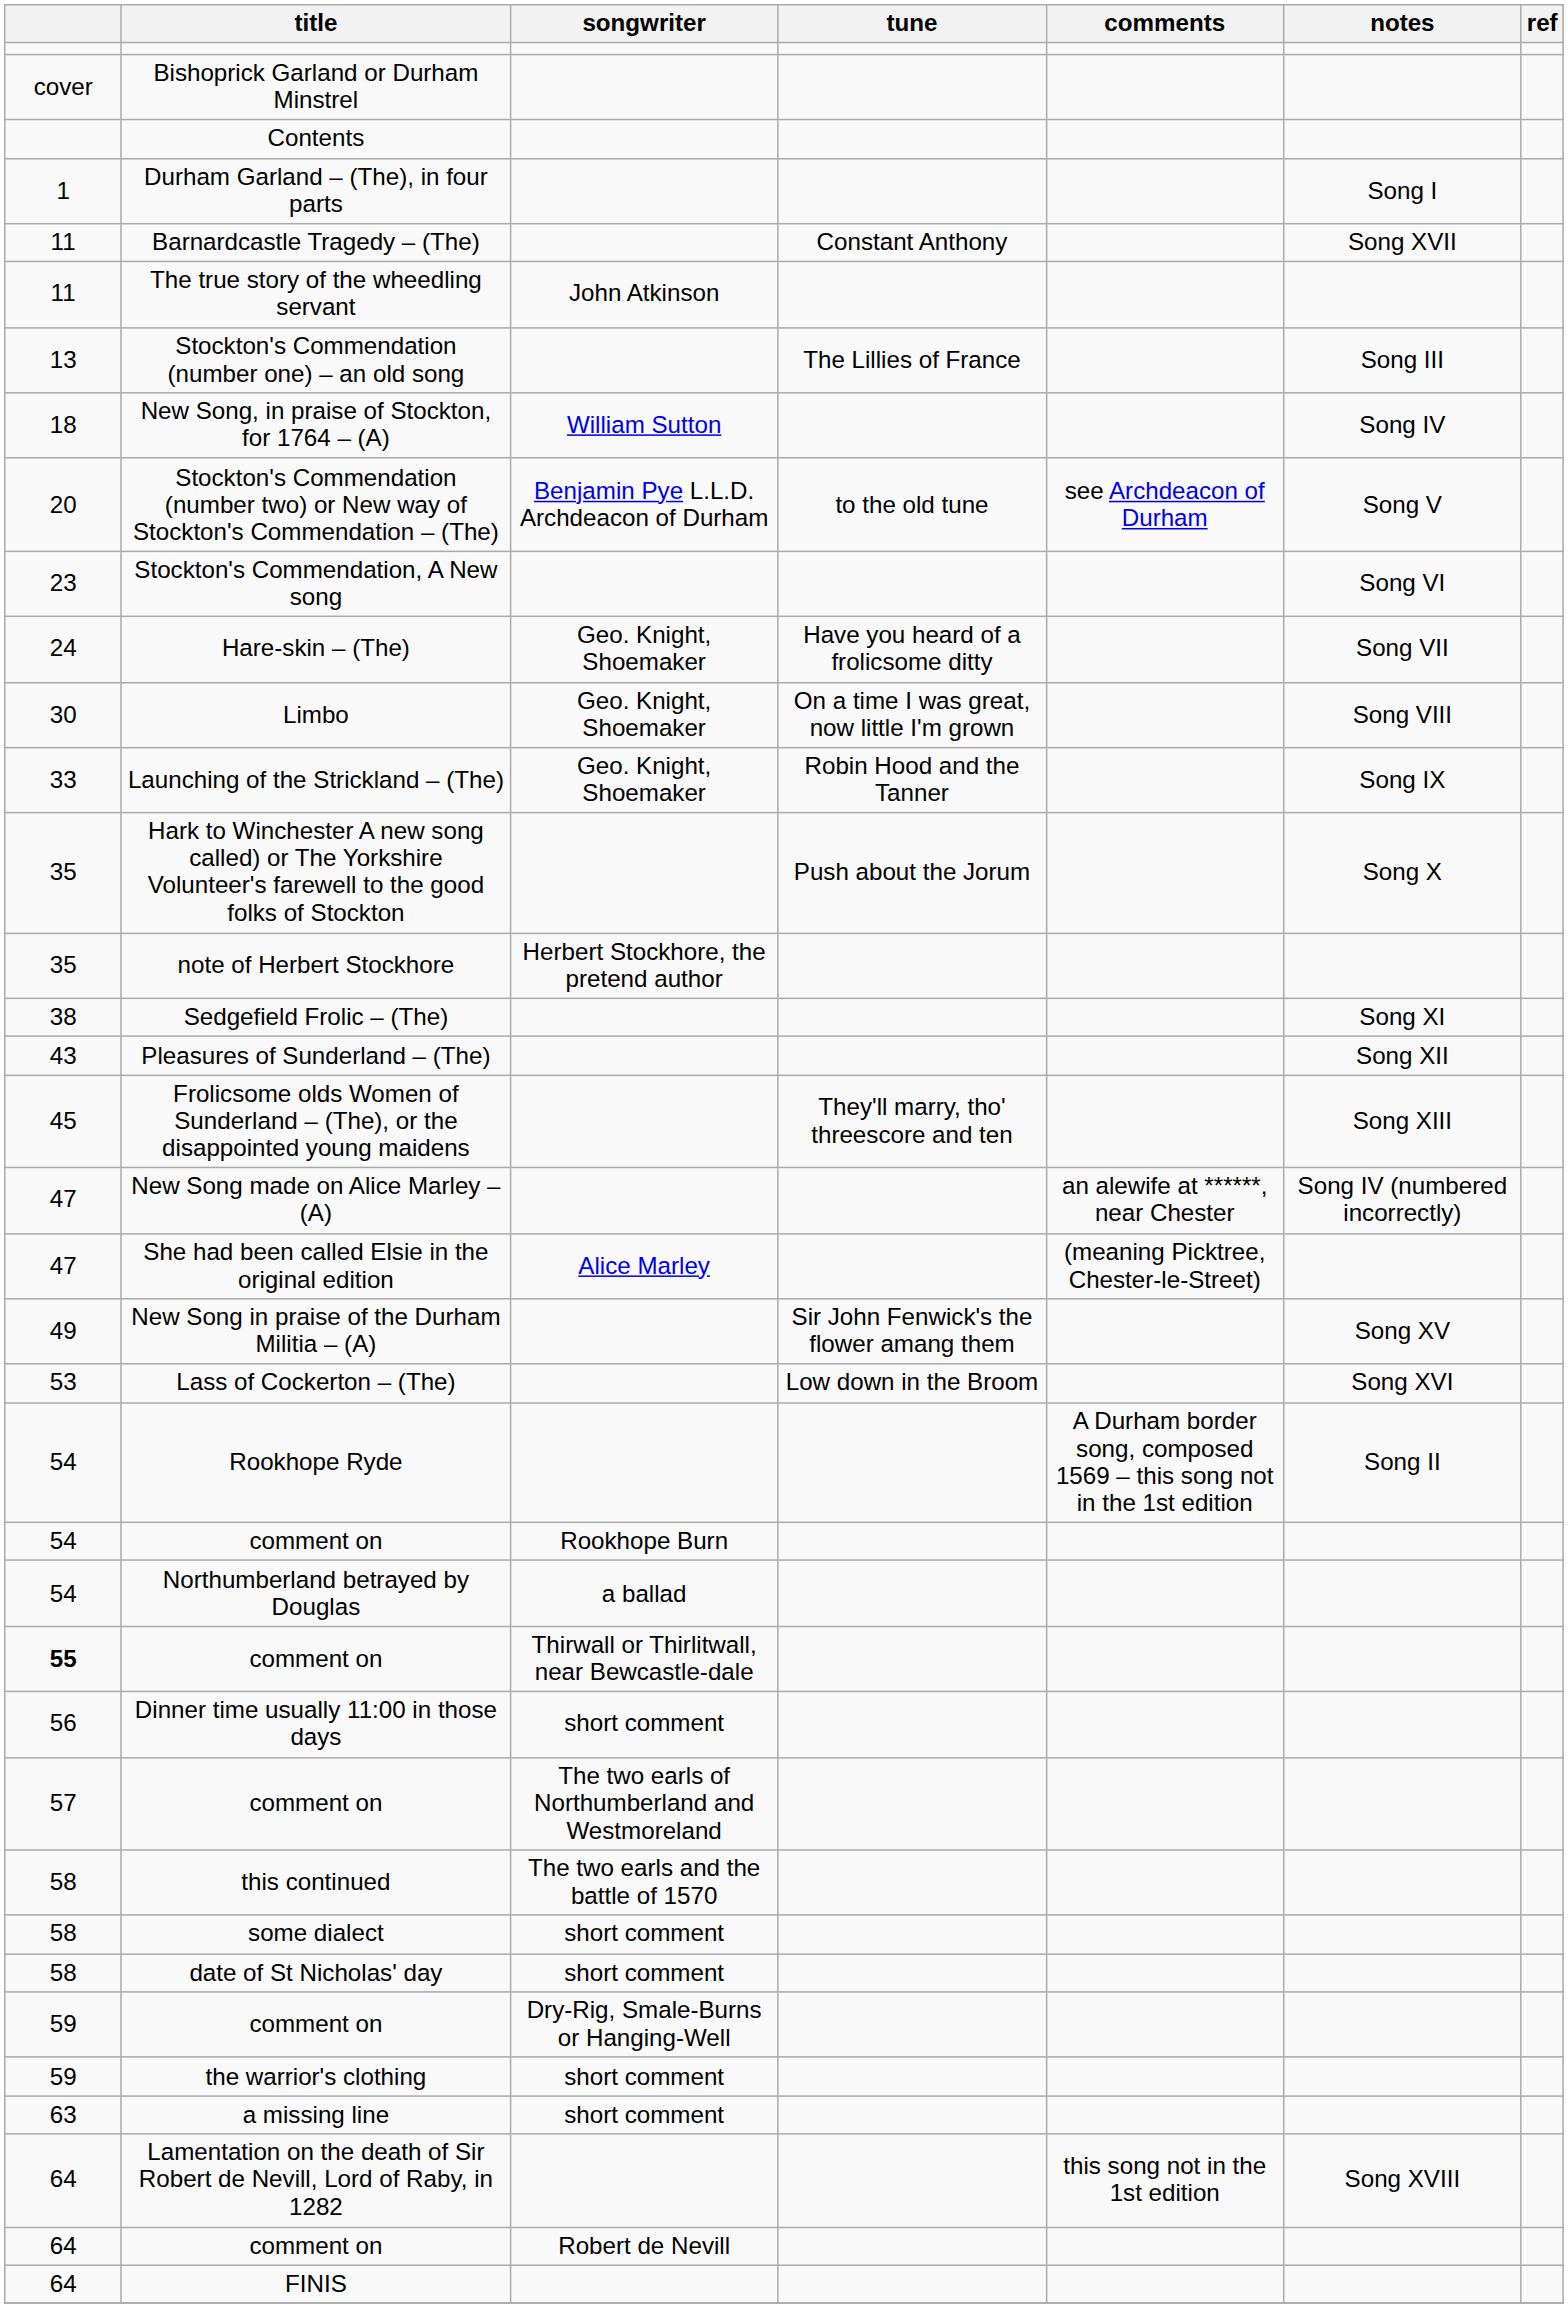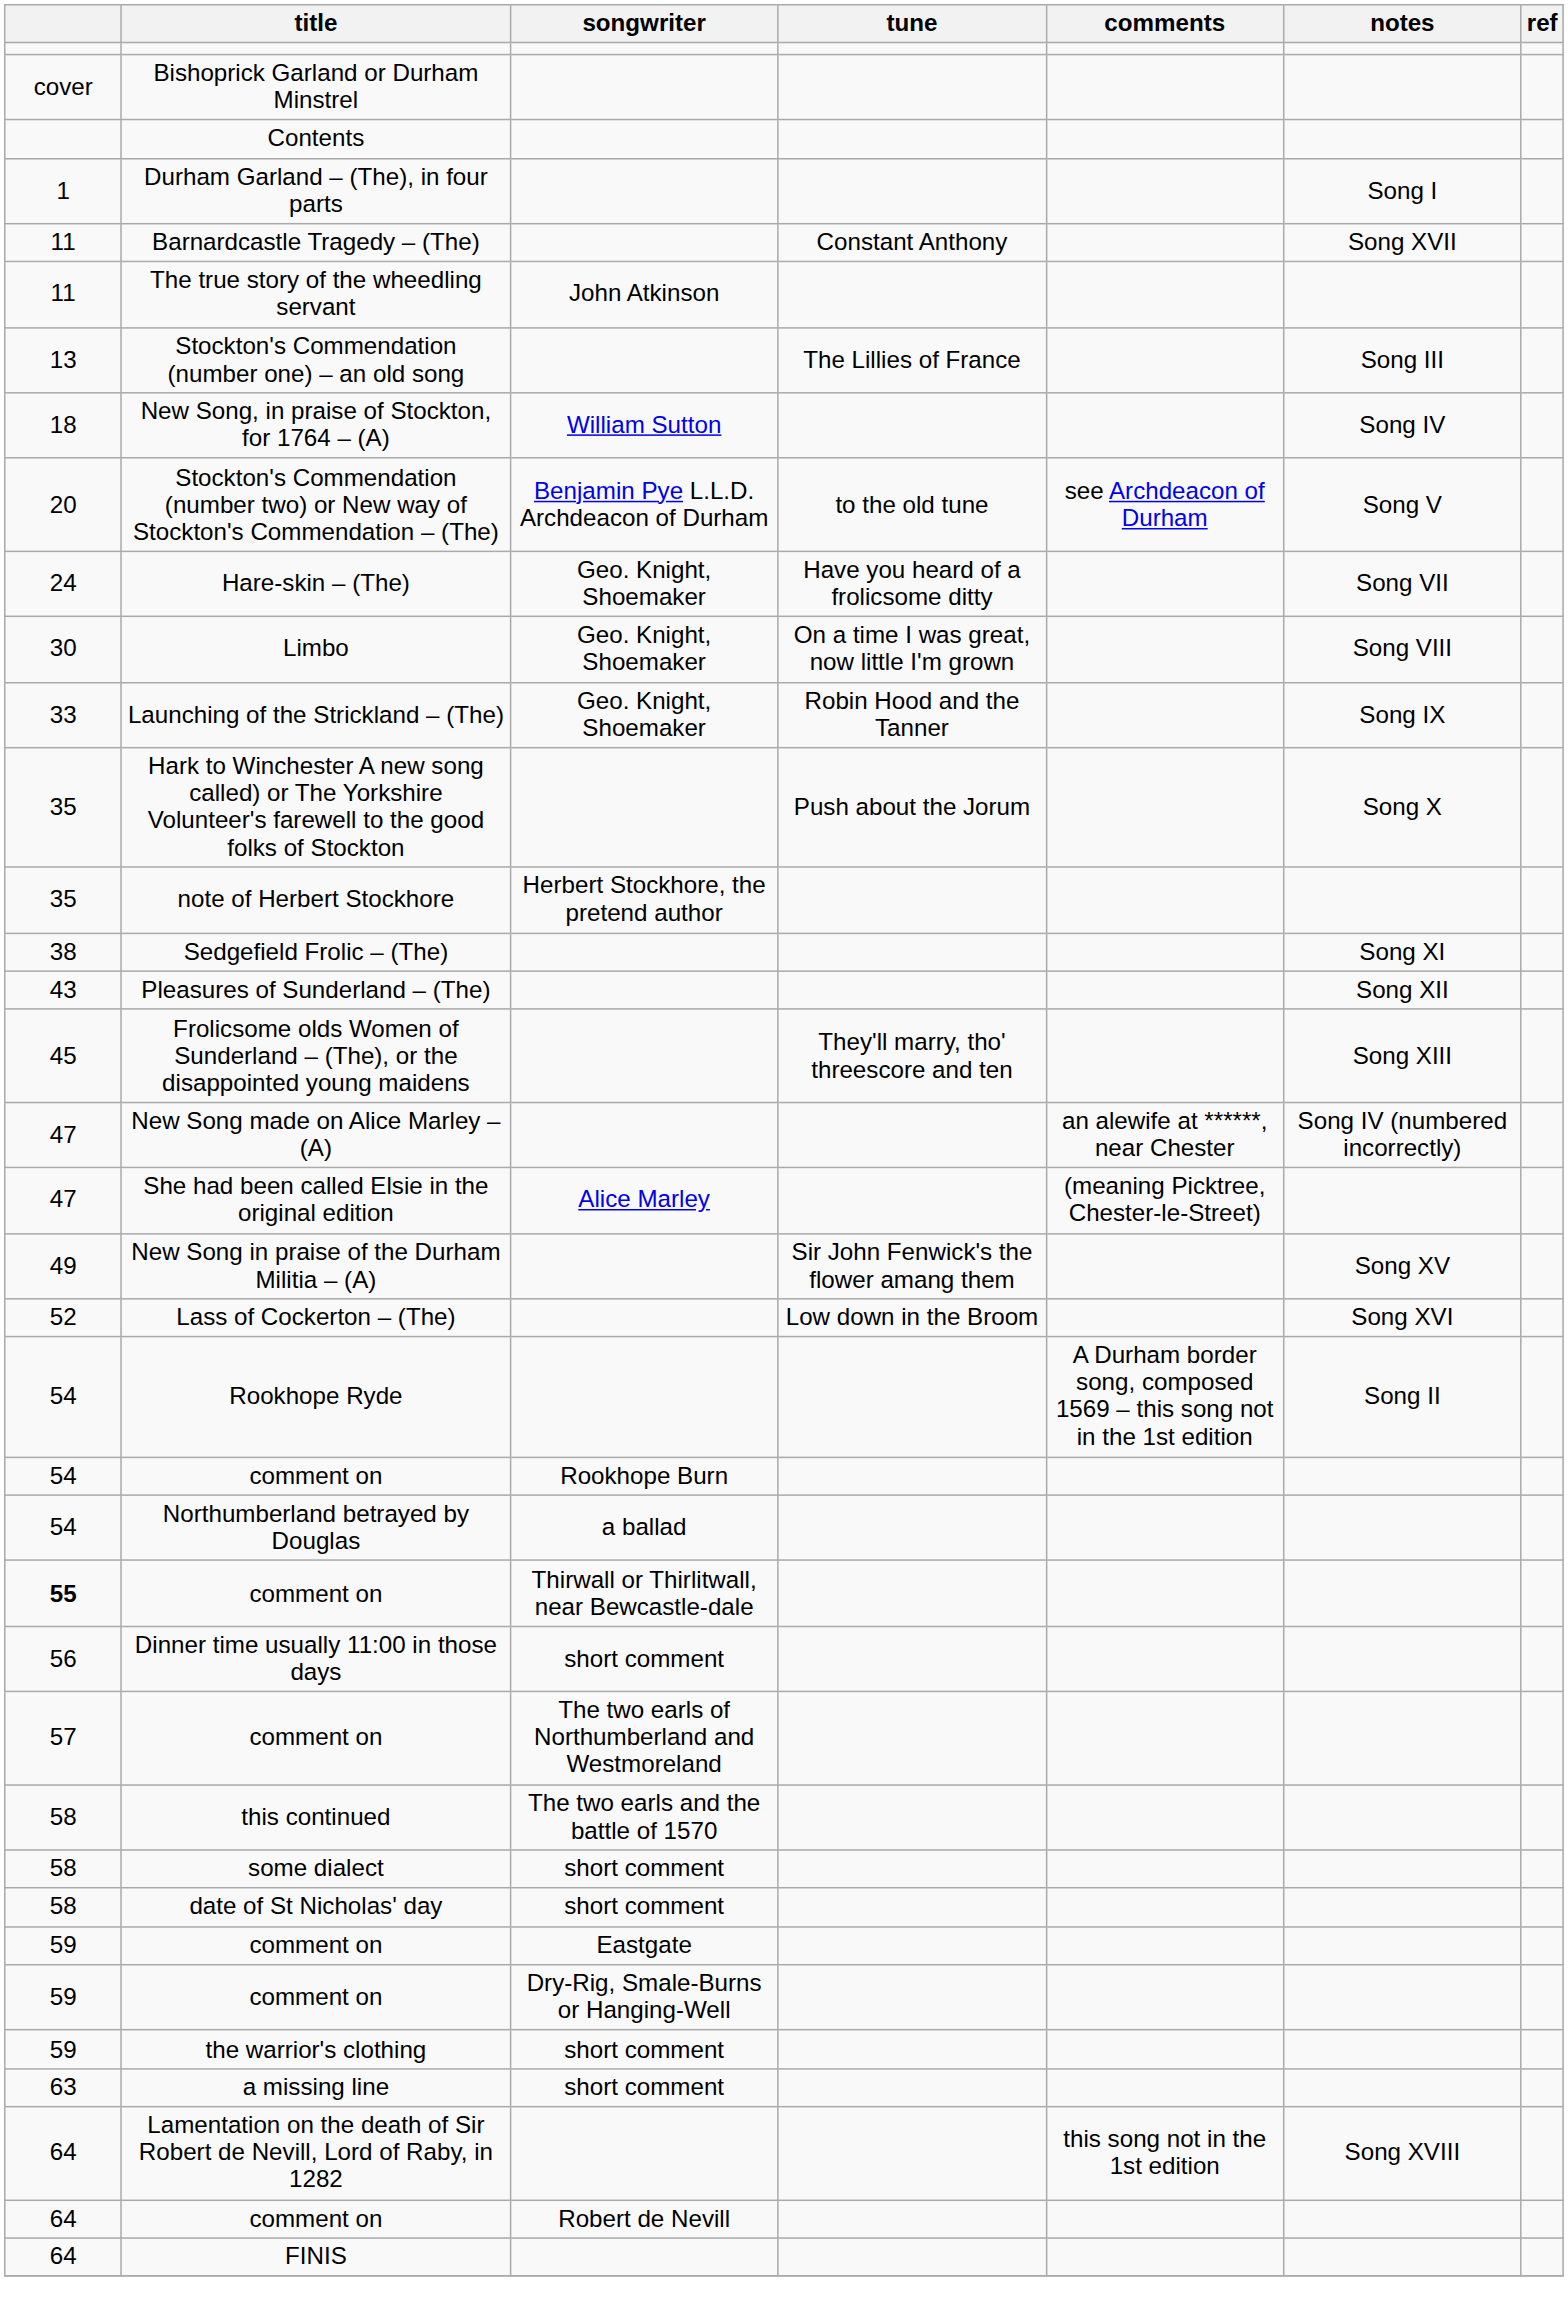- row: 23 | Stockton's Commendation, A New song | Song VI
Lass of Cockerton – (The) | column 1: 53 -> 52
+ row: 59 | comment on | Eastgate
